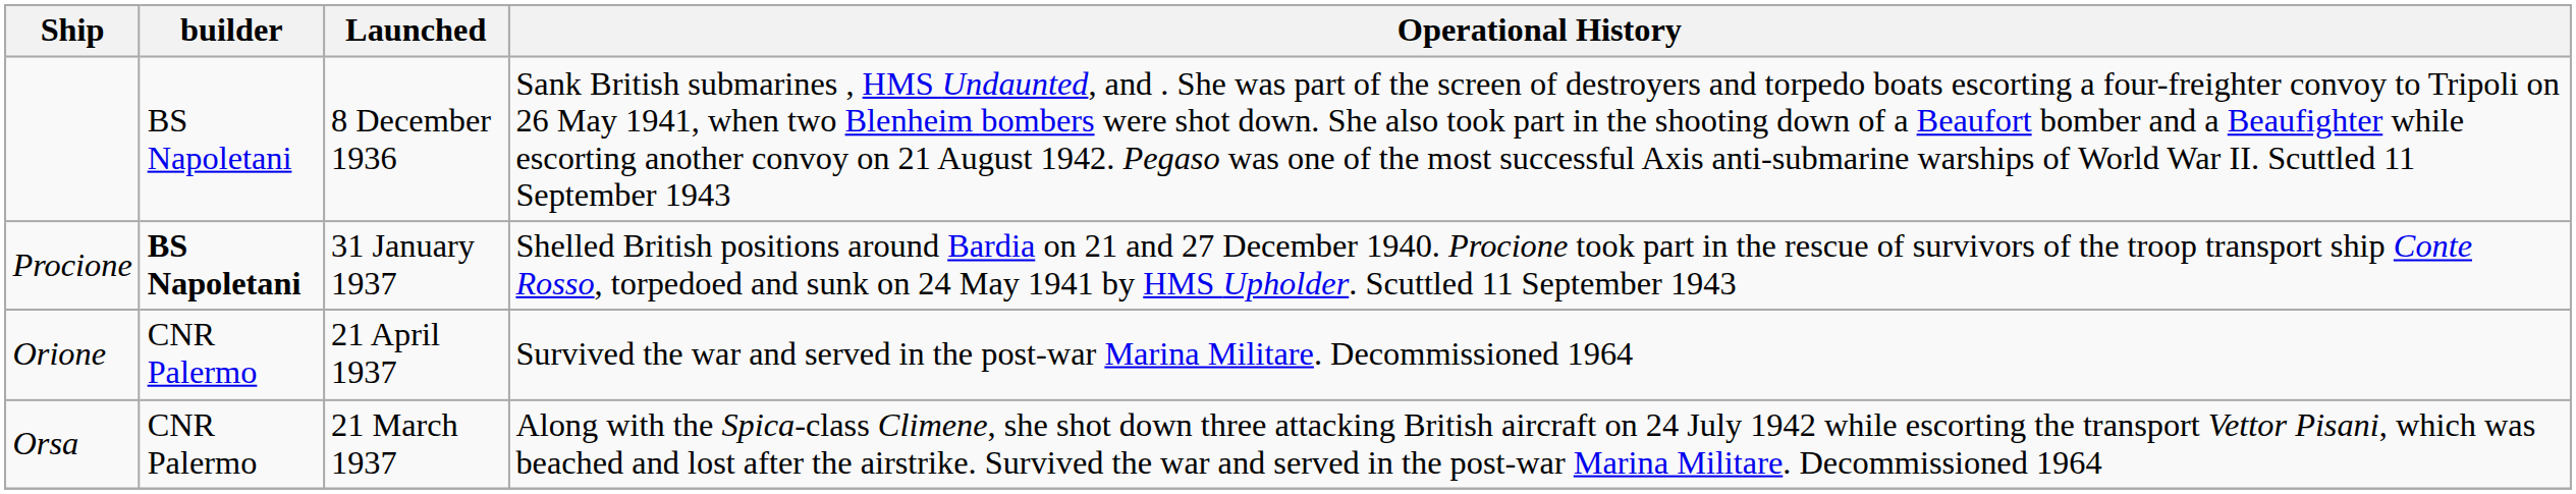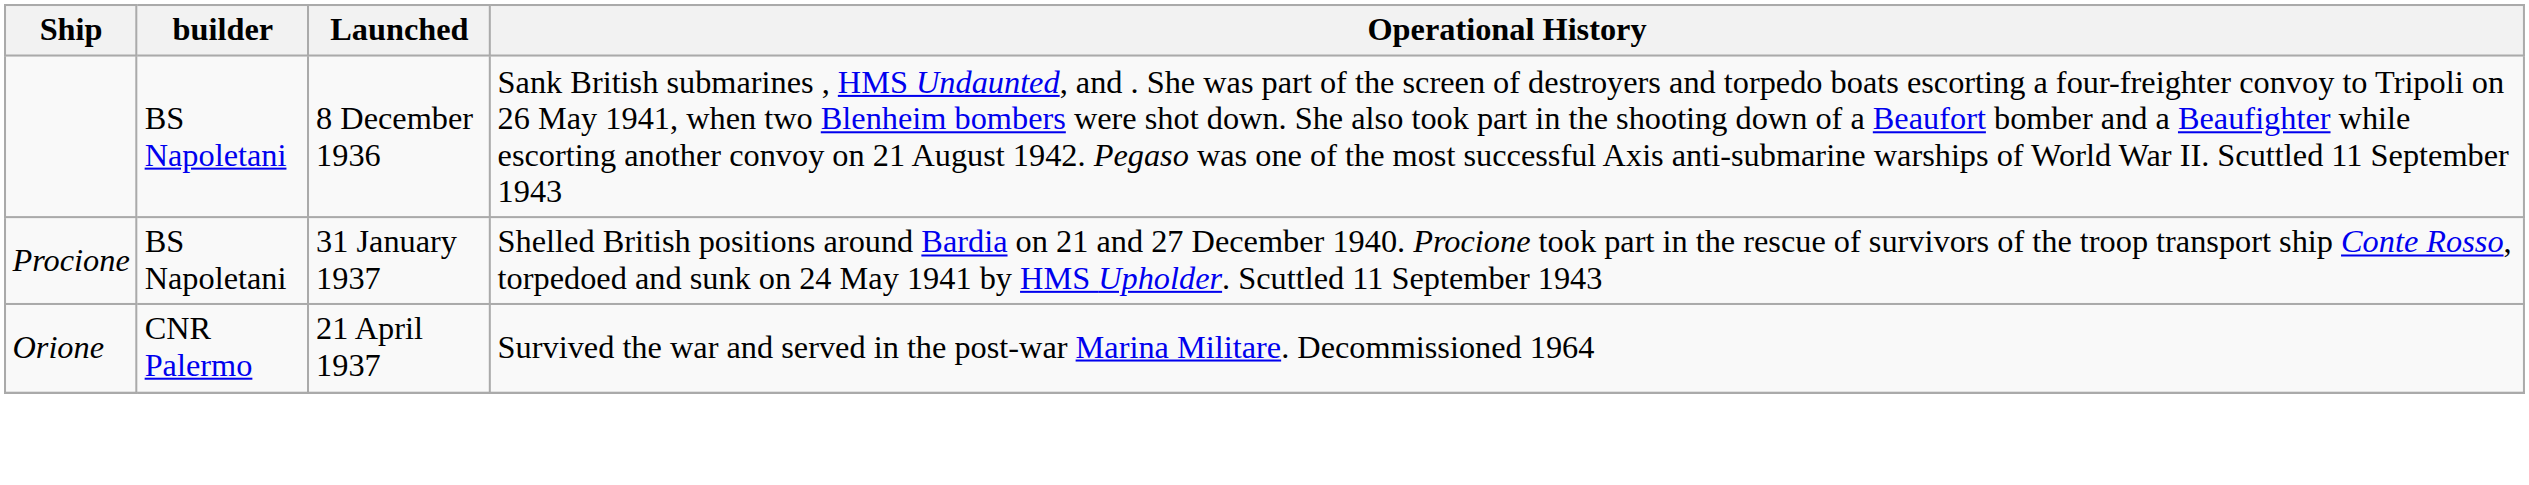Procione | builder: bold -> normal
- row: Orsa | CNR Palermo | 21 March 1937 | Along with the Spica-class Climene, she shot down three attacking British aircraft on 24 July 1942 while escorting the transport Vettor Pisani, which was beached and lost after the airstrike. Survived the war and served in the post-war Marina Militare. Decommissioned 1964
